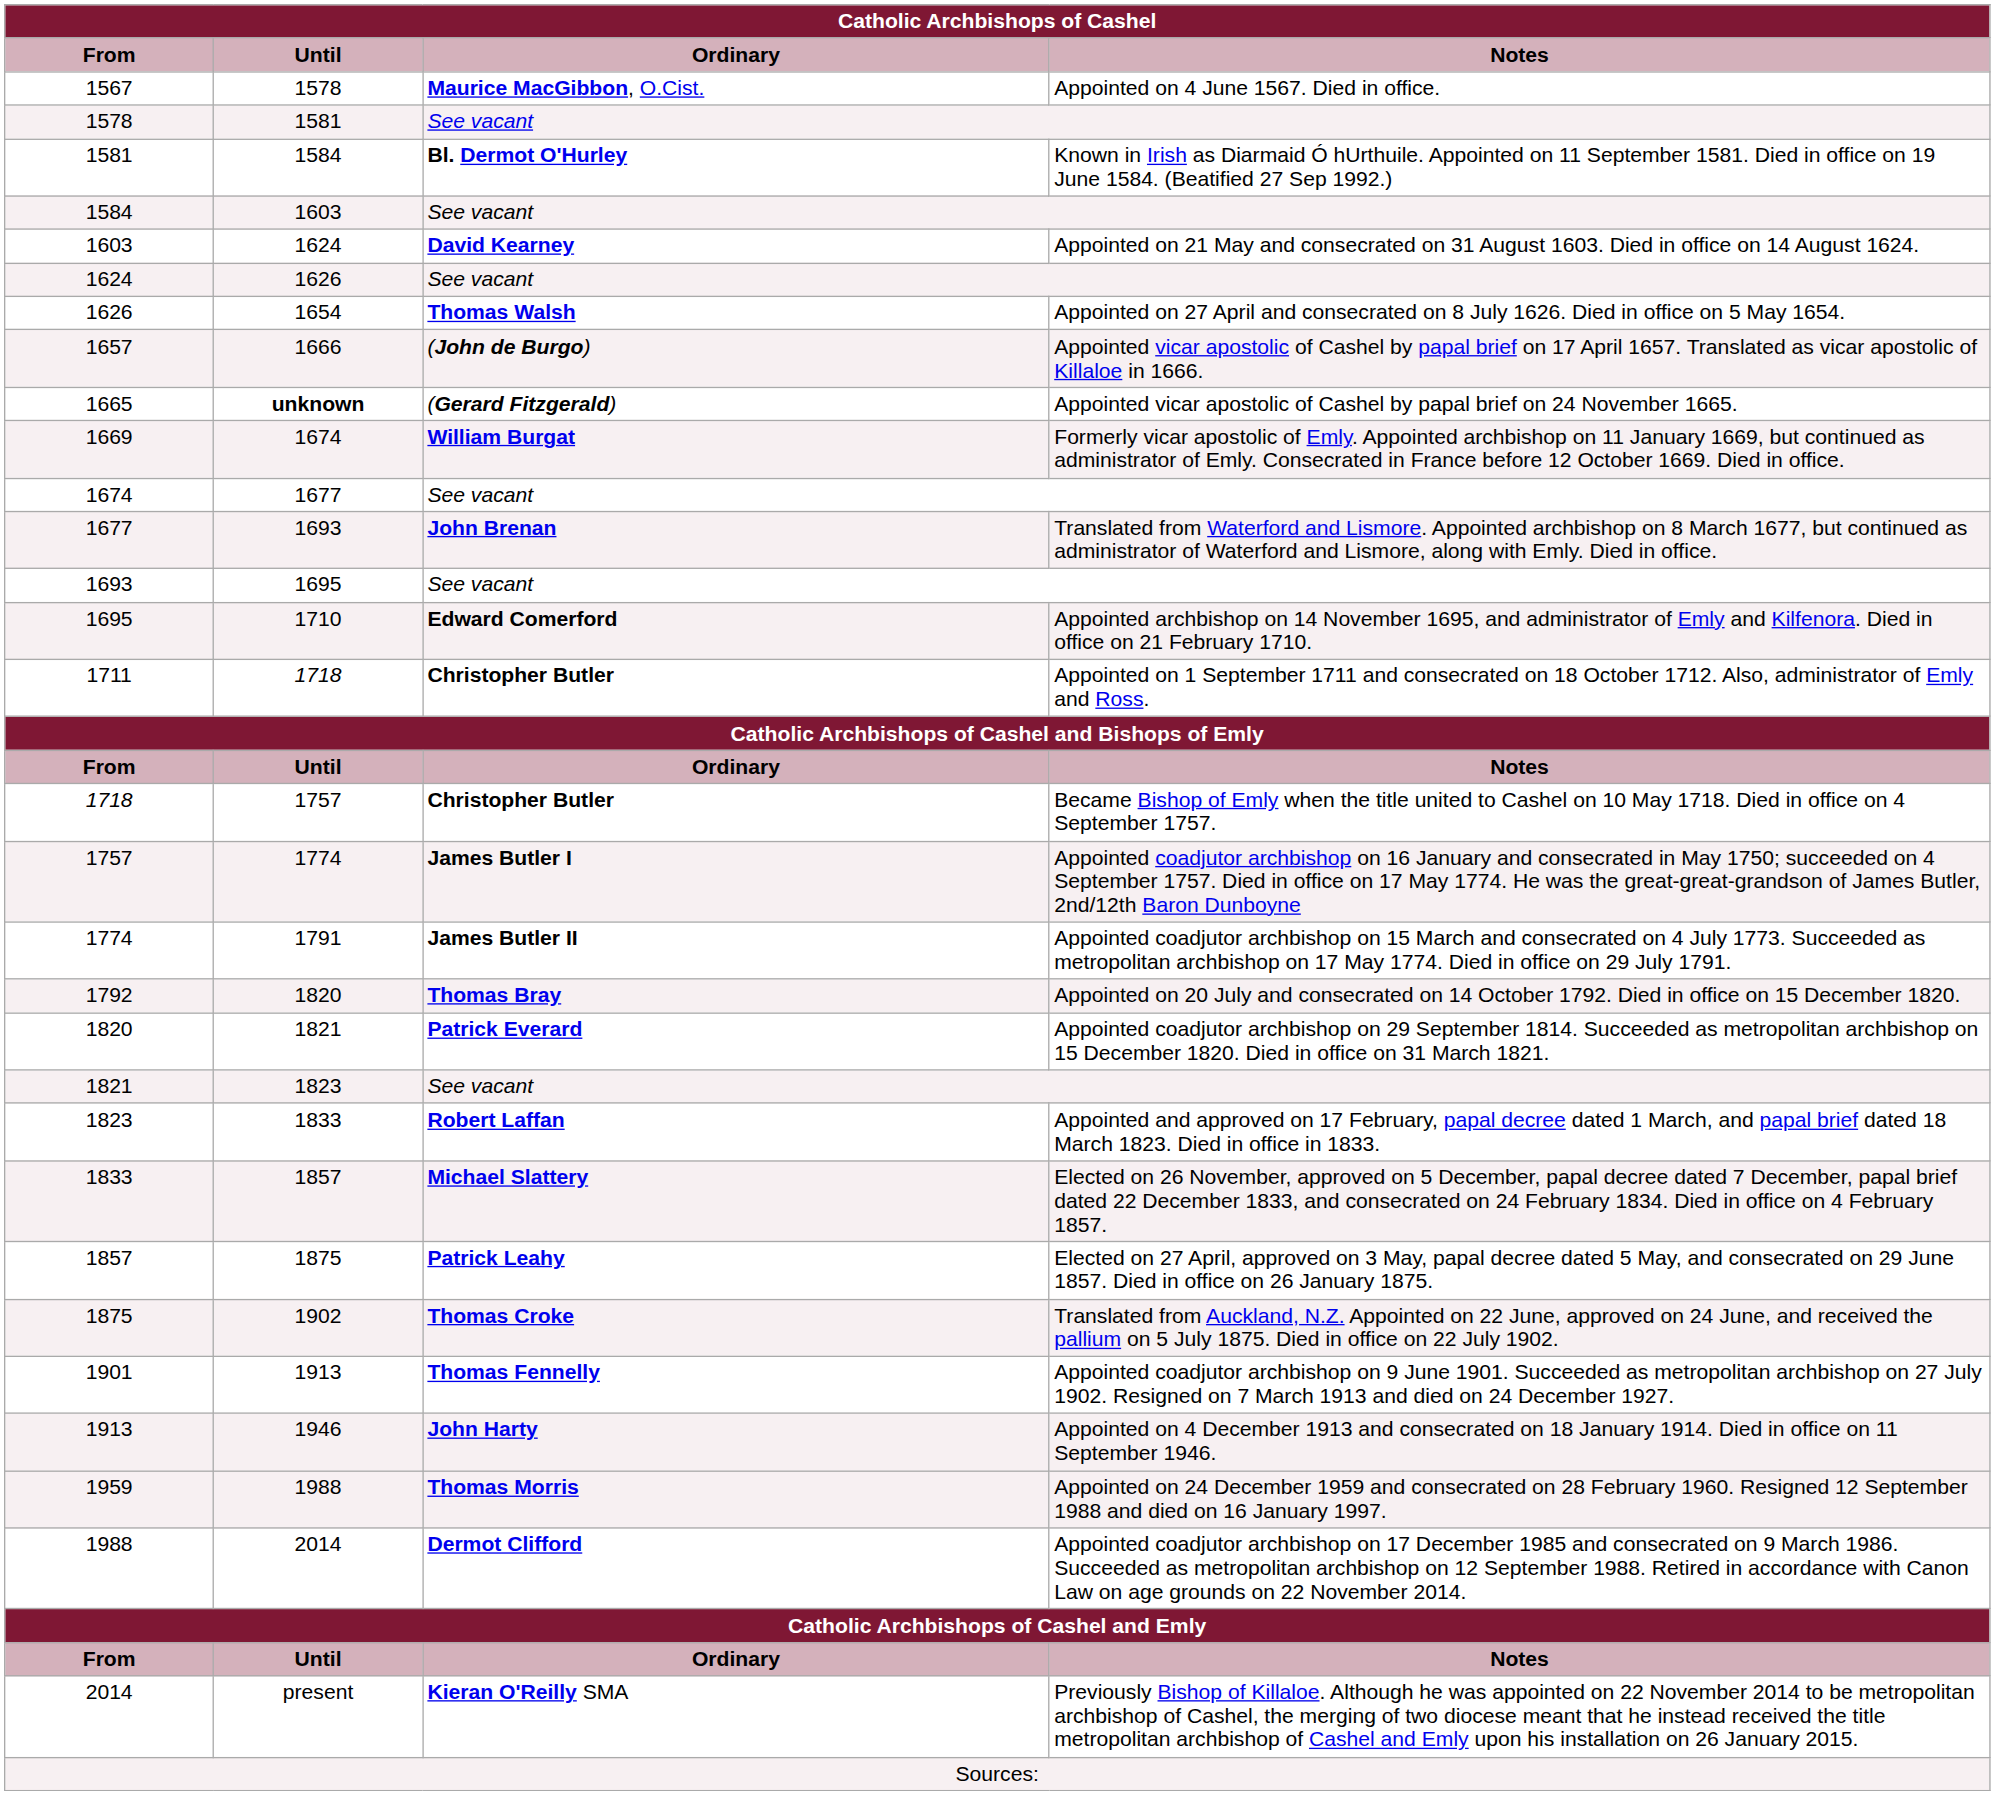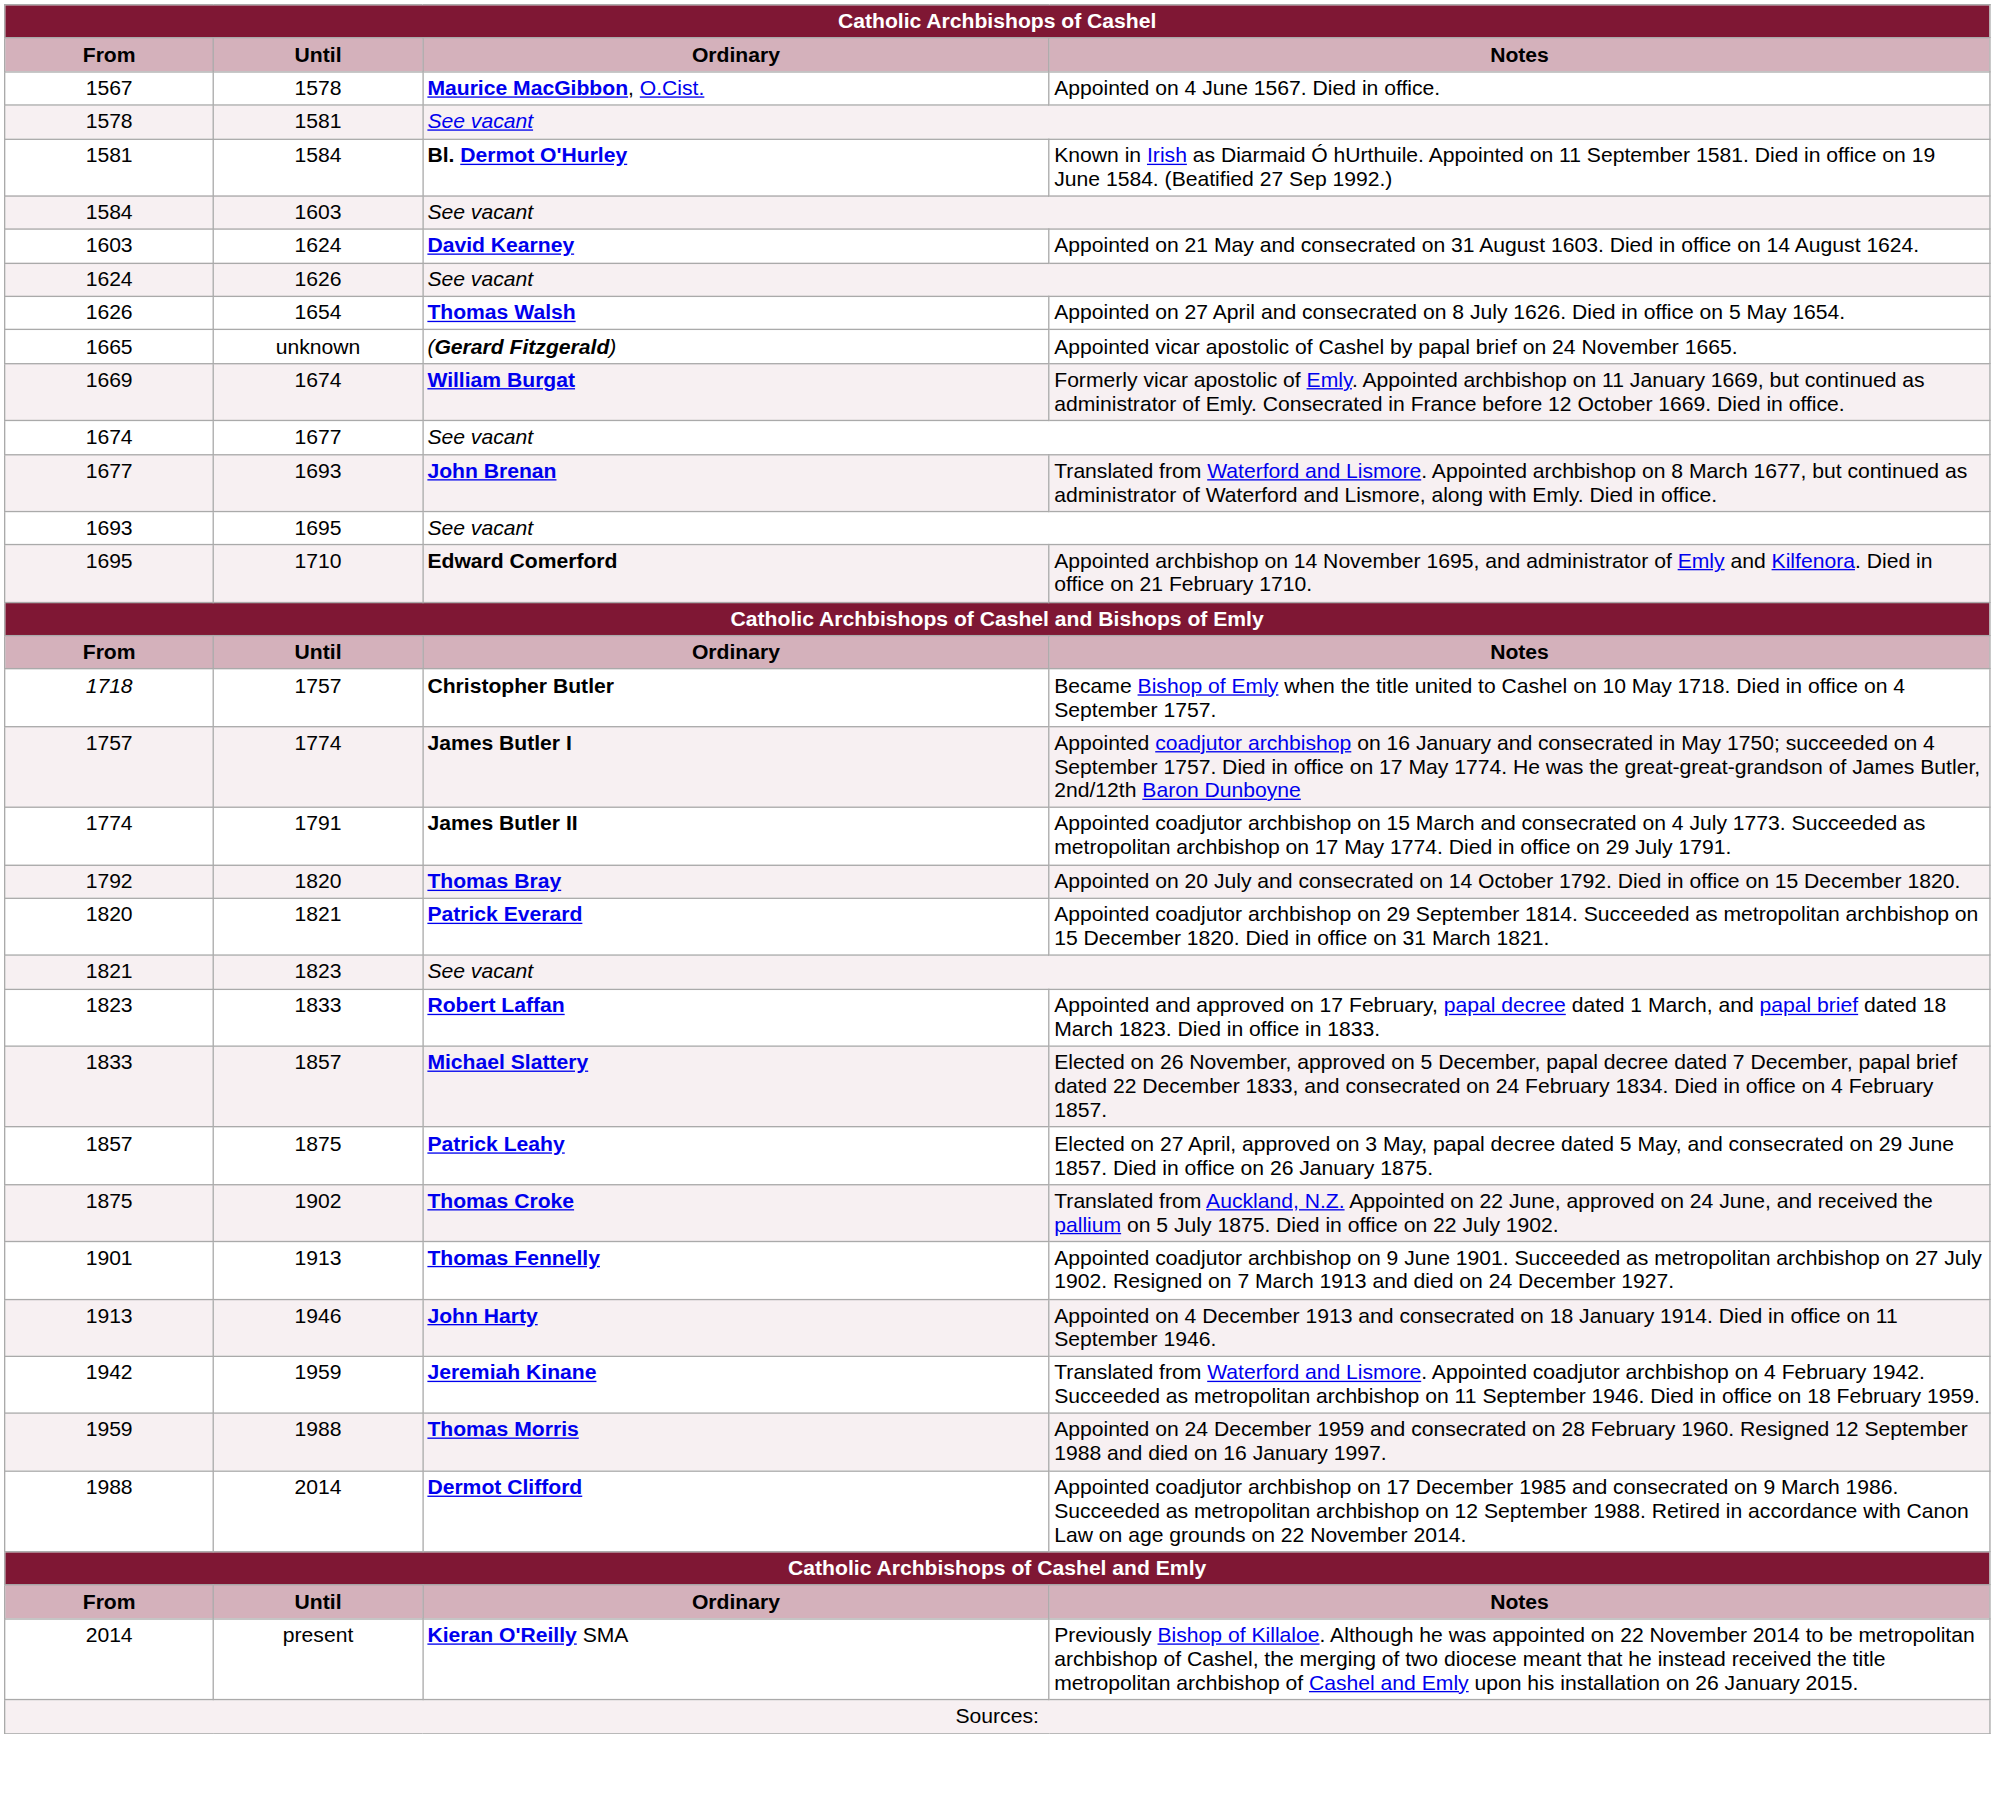- row: 1657 | 1666 | (John de Burgo) | Appointed vicar apostolic of Cashel by papal brief on 17 April 1657. Translated as vicar apostolic of Killaloe in 1666.
1665 | Until: bold -> normal
- row: 1711 | 1718 | Christopher Butler | Appointed on 1 September 1711 and consecrated on 18 October 1712. Also, administrator of Emly and Ross.
+ row: 1942 | 1959 | Jeremiah Kinane | Translated from Waterford and Lismore. Appointed coadjutor archbishop on 4 February 1942. Succeeded as metropolitan archbishop on 11 September 1946. Died in office on 18 February 1959.
